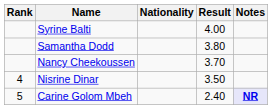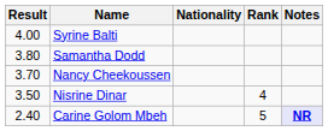columns swapped: Rank <-> Result
